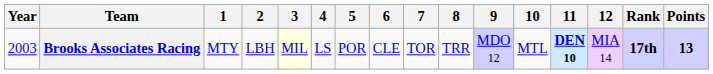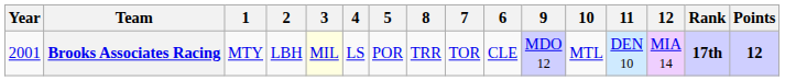columns swapped: 6 <-> 8
Brooks Associates Racing | Year: 2003 -> 2001
Brooks Associates Racing | 11: bold -> normal
Brooks Associates Racing | Points: 13 -> 12
